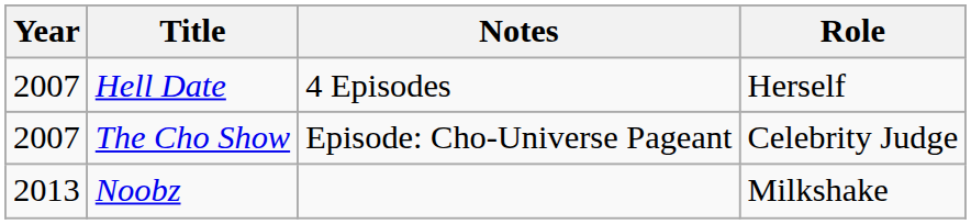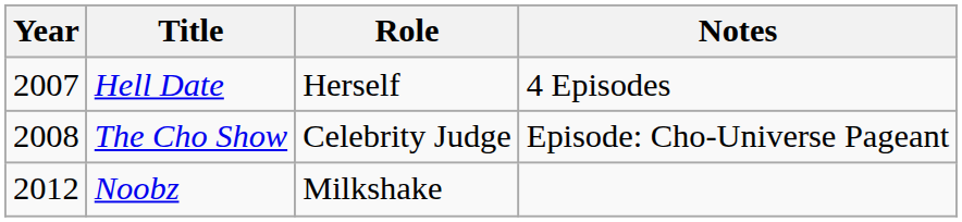columns swapped: Role <-> Notes
The Cho Show | Year: 2007 -> 2008
Noobz | Year: 2013 -> 2012
